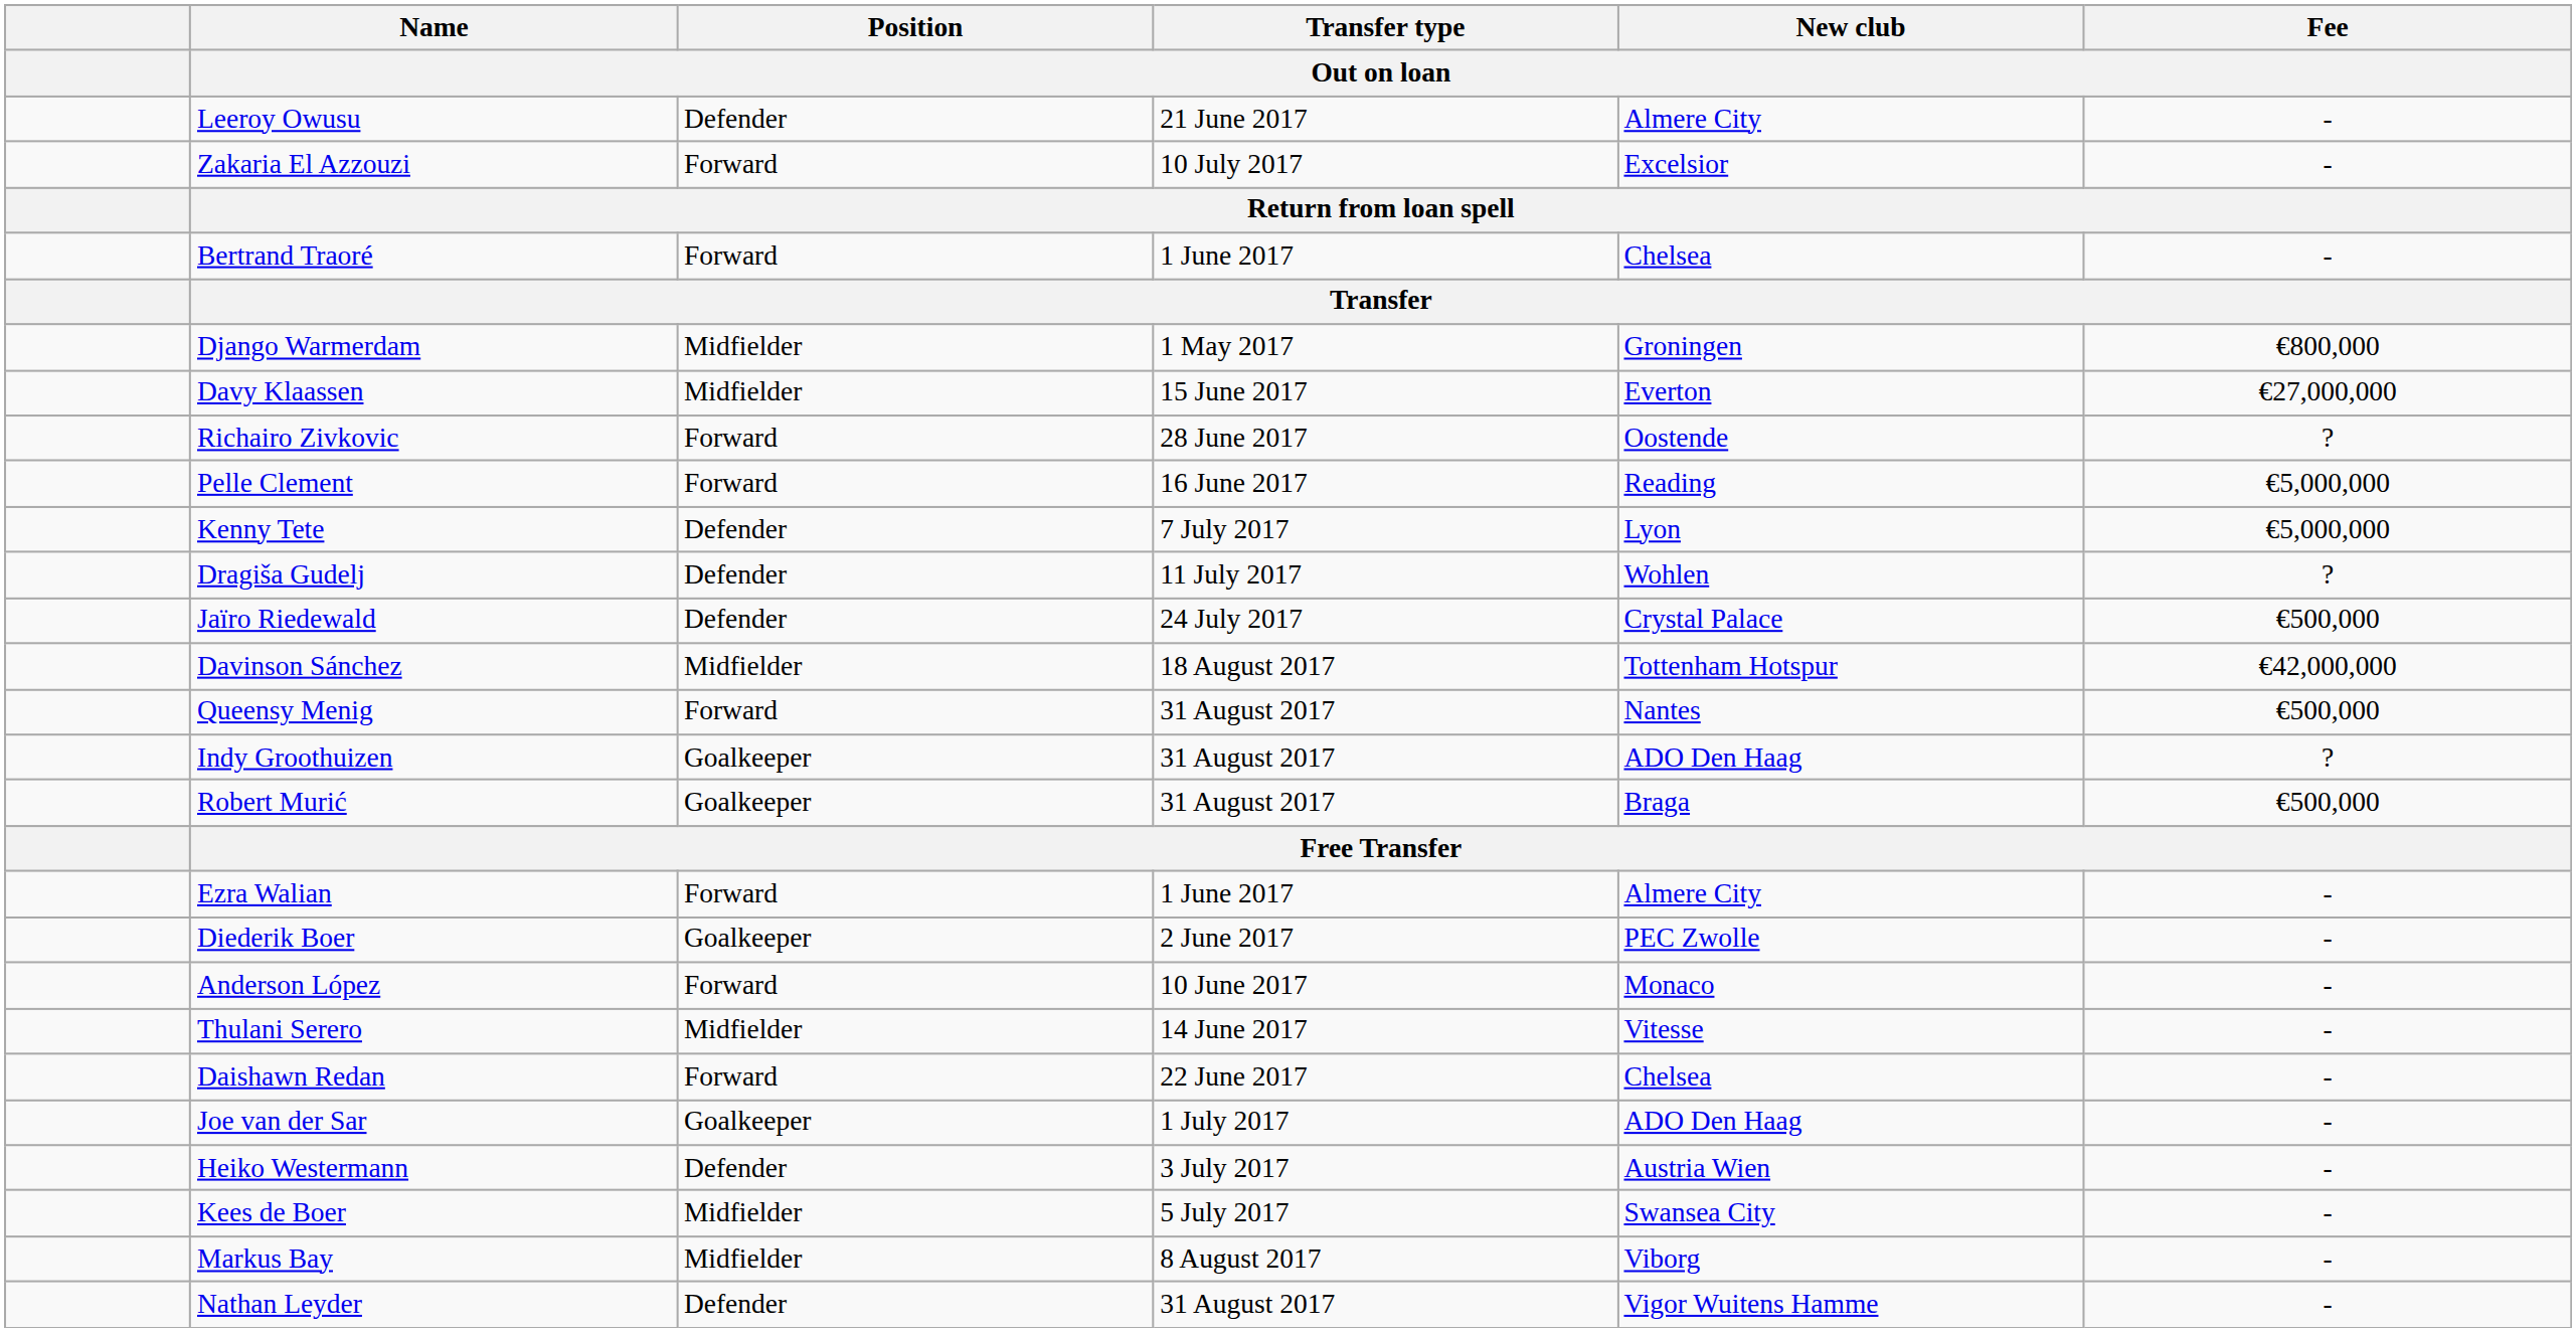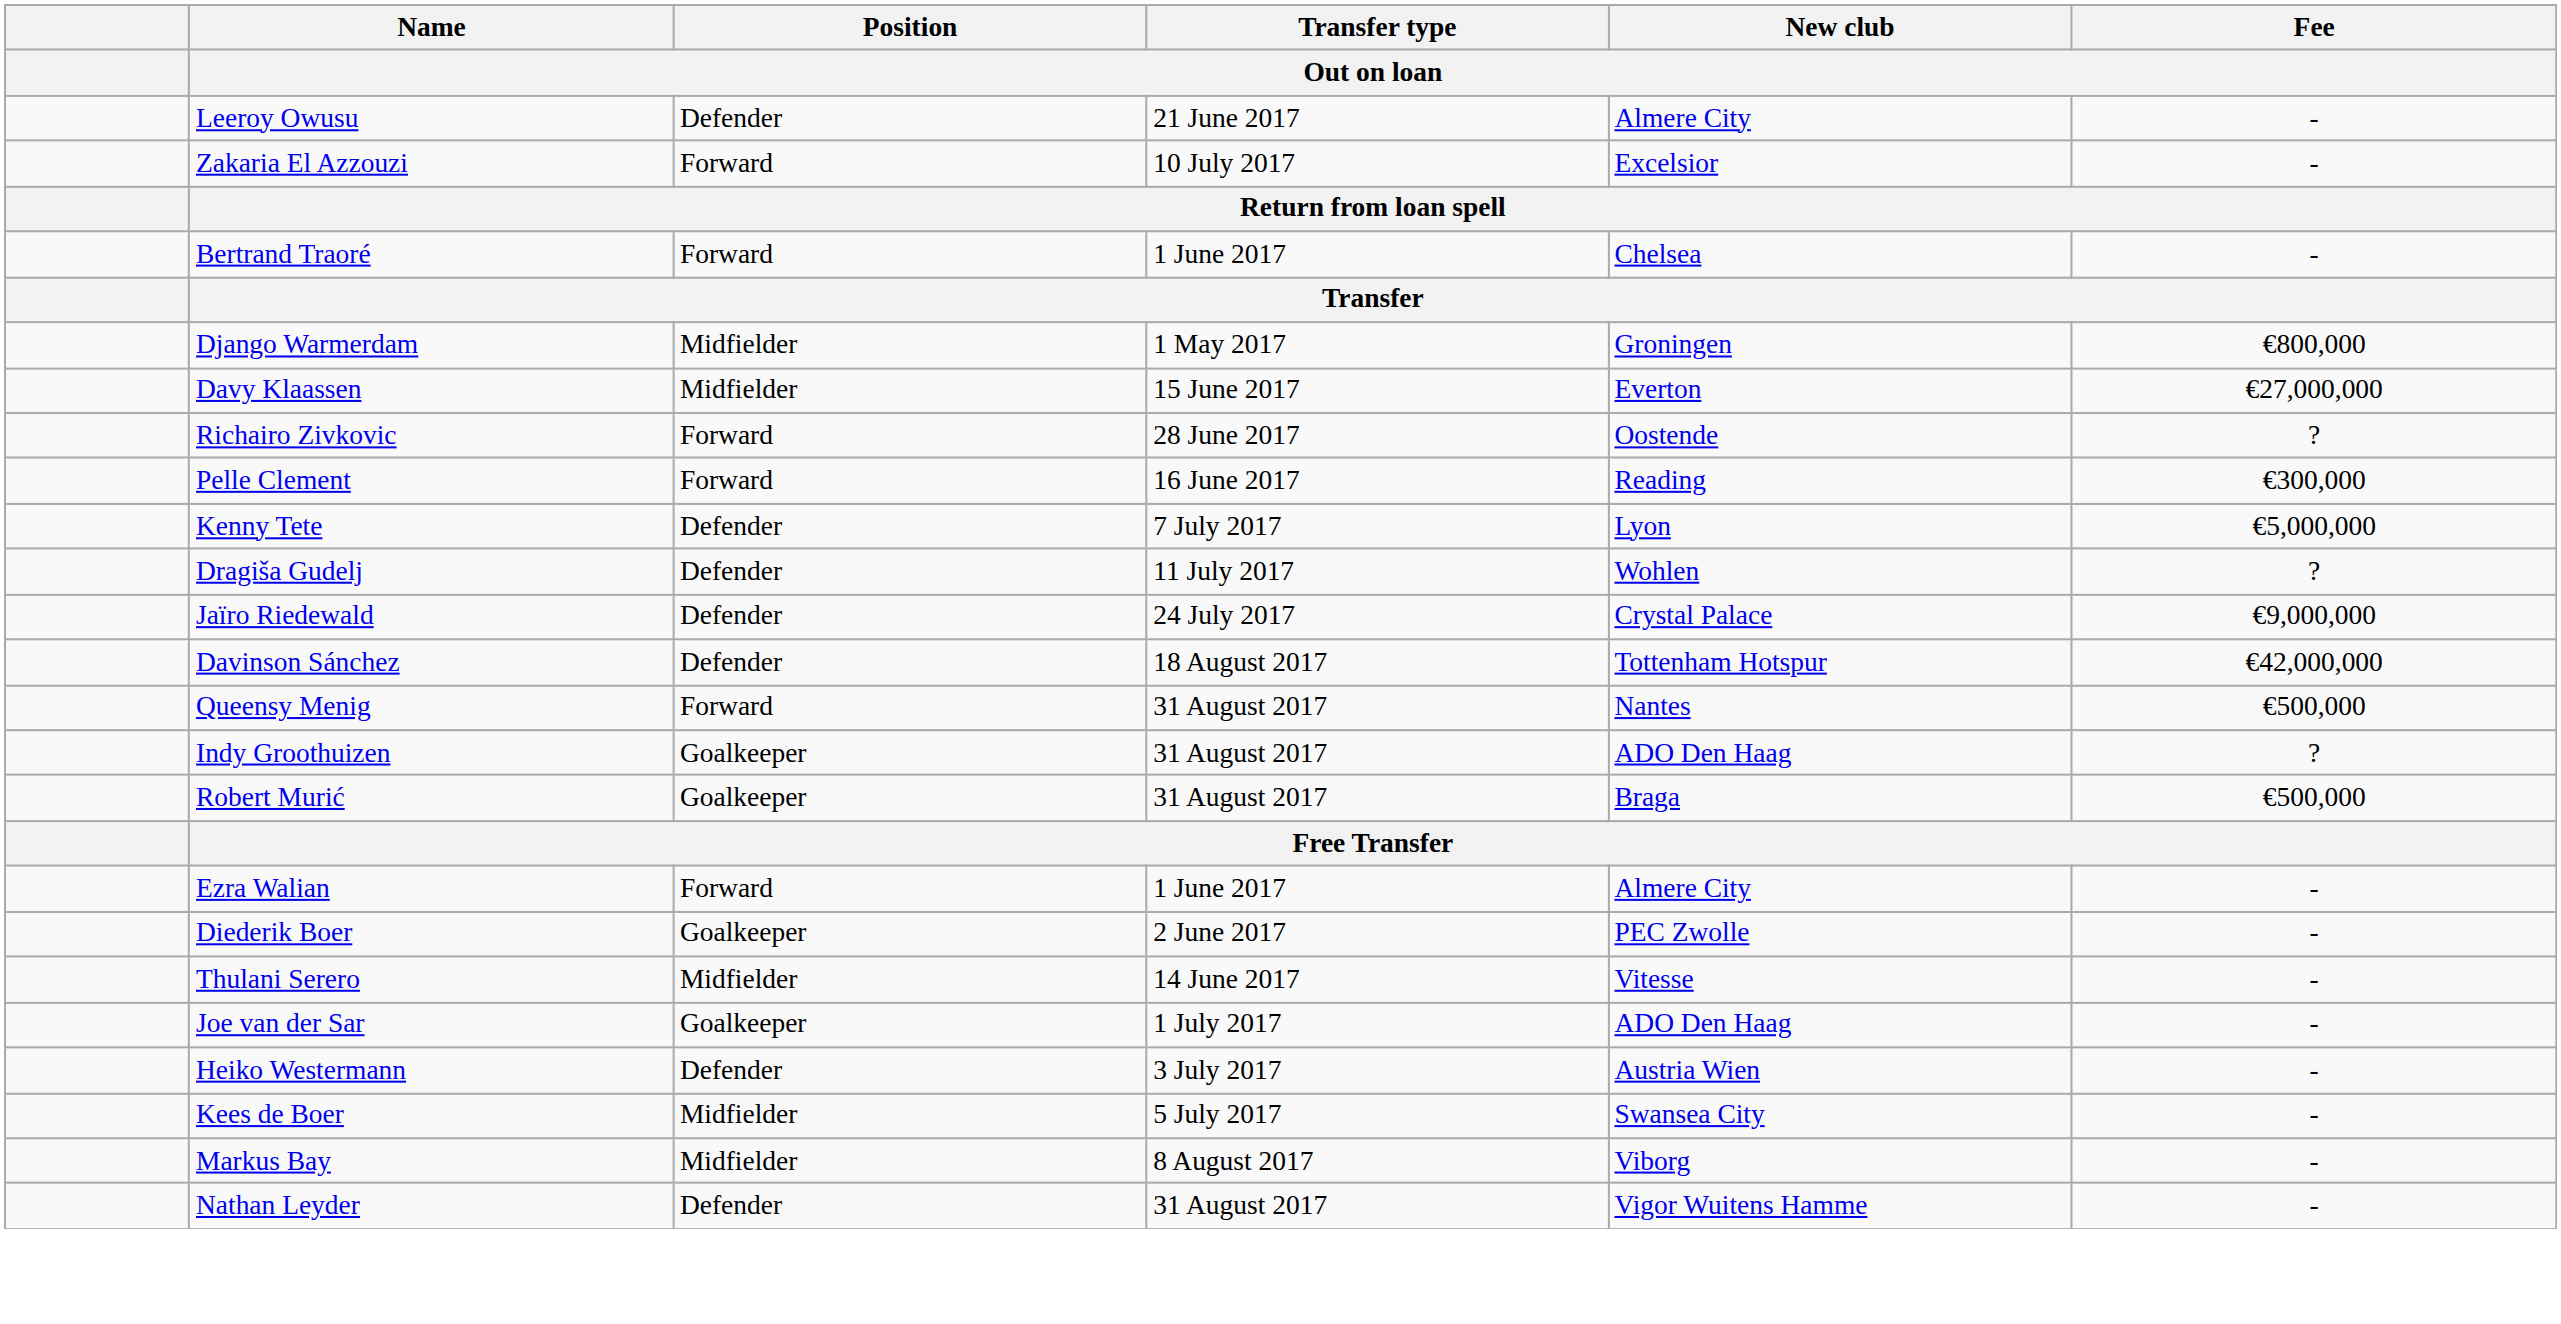Pelle Clement | Fee / Out on loan: €5,000,000 -> €300,000
Jaïro Riedewald | Fee / Out on loan: €500,000 -> €9,000,000
Davinson Sánchez | Position / Out on loan: Midfielder -> Defender
- row: Anderson López | Forward | 10 June 2017 | Monaco | -
- row: Daishawn Redan | Forward | 22 June 2017 | Chelsea | -
